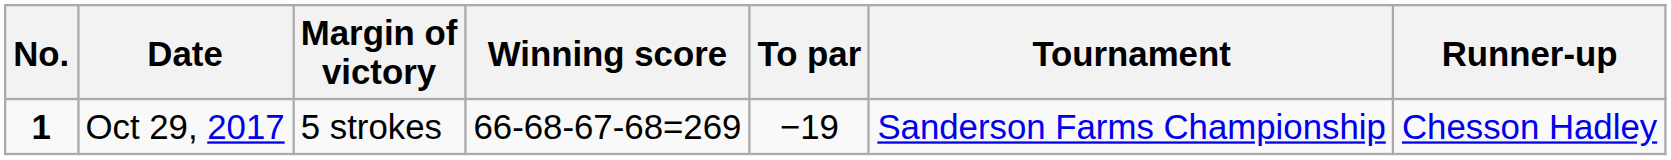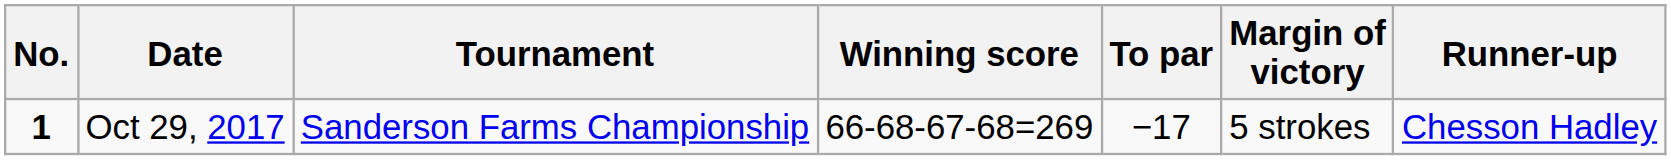columns swapped: Tournament <-> Margin of victory
Oct 29, 2017 | To par: −19 -> −17
